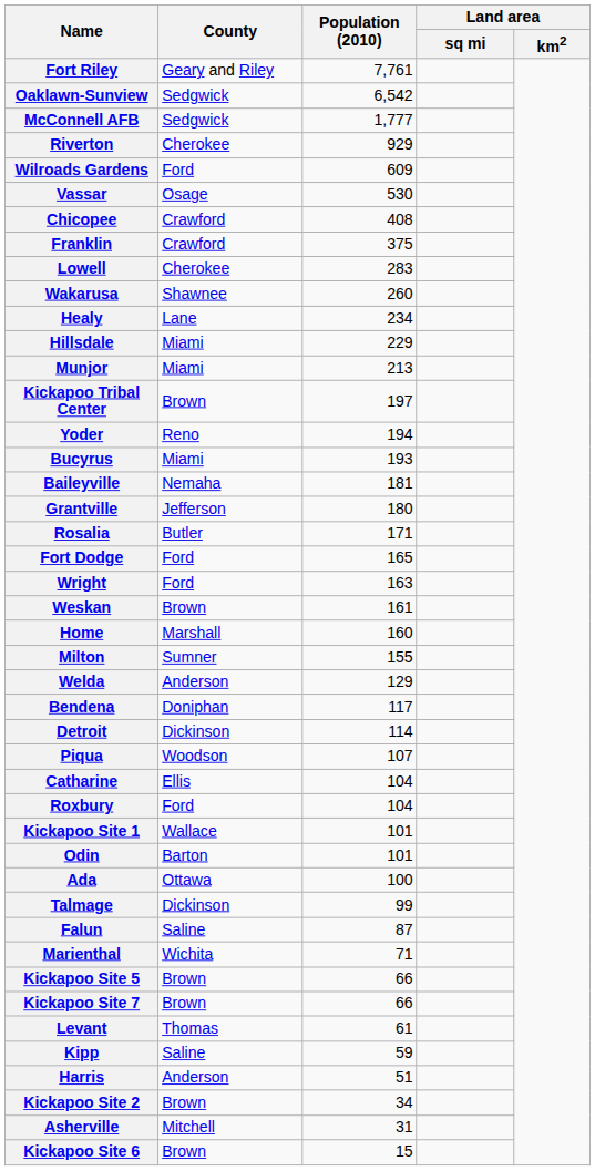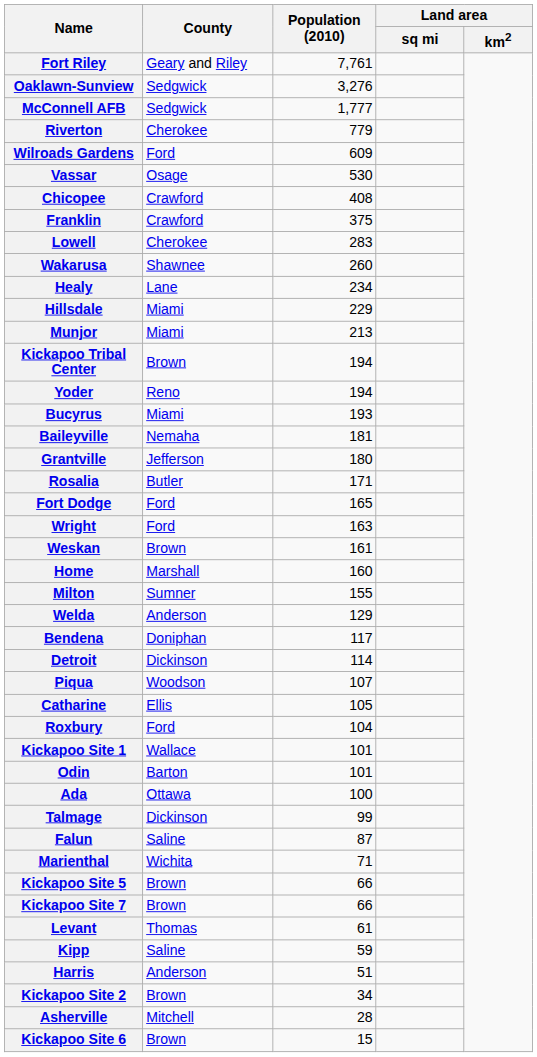Oaklawn-Sunview | Population (2010): 6,542 -> 3,276
Riverton | Population (2010): 929 -> 779
Kickapoo Tribal Center | Population (2010): 197 -> 194
Catharine | Population (2010): 104 -> 105
Asherville | Population (2010): 31 -> 28
